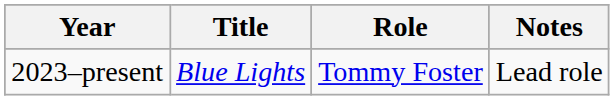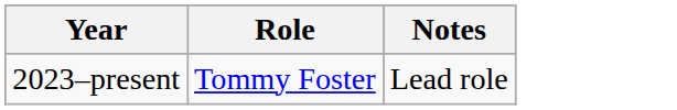- column: Title | Blue Lights
